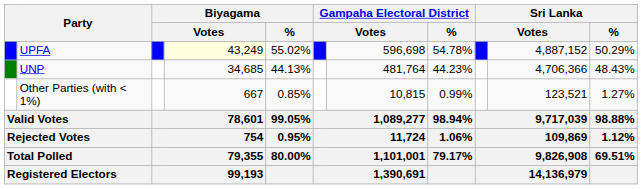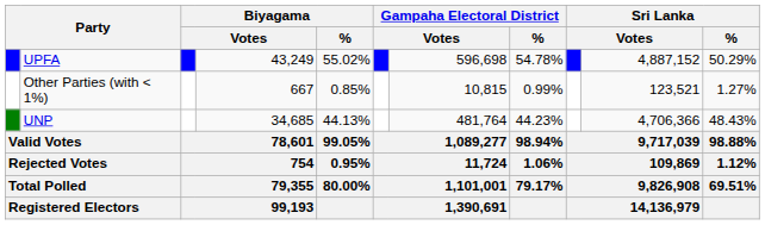UPFA | column 4: lightyellow background -> no background
rows swapped: UNP <-> Other Parties (with < 1%)
